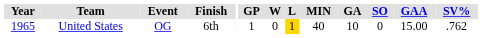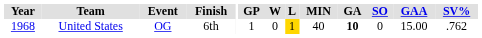United States | Year: 1965 -> 1968
United States | GA: normal -> bold
